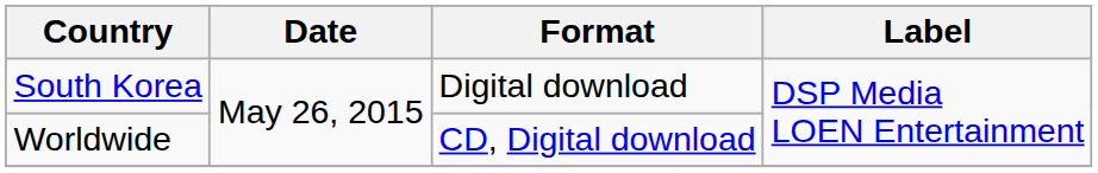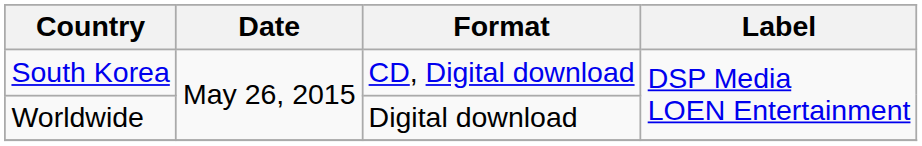South Korea | Format: Digital download -> CD, Digital download
Worldwide | Format: CD, Digital download -> Digital download
